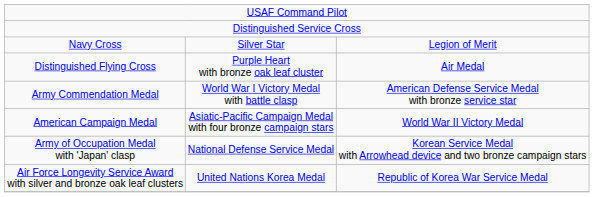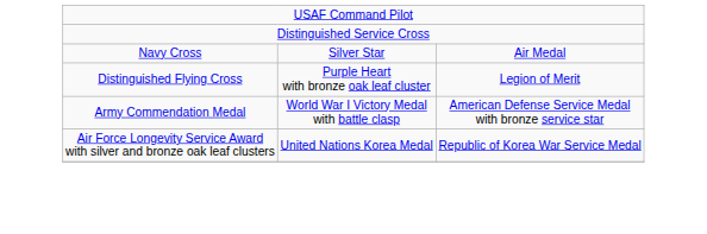Navy Cross | column 3: Legion of Merit -> Air Medal
Distinguished Flying Cross | column 3: Air Medal -> Legion of Merit
- row: American Campaign Medal | Asiatic-Pacific Campaign Medal with four bronze campaign stars | World War II Victory Medal
- row: Army of Occupation Medal with 'Japan' clasp | National Defense Service Medal | Korean Service Medal with Arrowhead device and two bronze campaign stars
